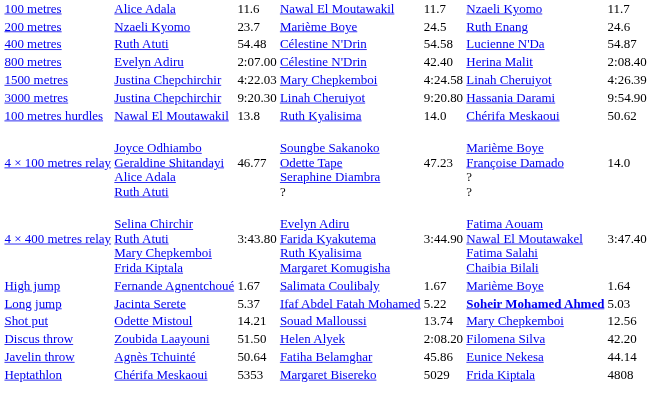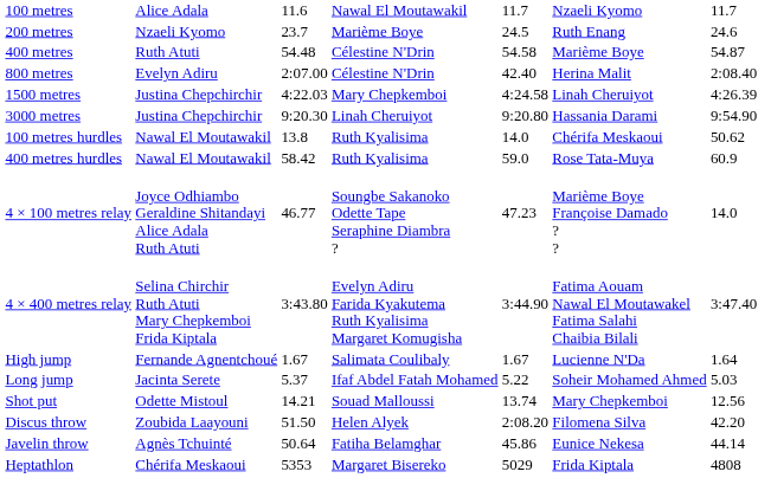400 metres | column 6: Lucienne N'Da -> Marième Boye
+ row: 400 metres hurdles | Nawal El Moutawakil | 58.42 | Ruth Kyalisima | 59.0 | Rose Tata-Muya | 60.9
High jump | column 6: Marième Boye -> Lucienne N'Da
Long jump | column 6: bold -> normal
